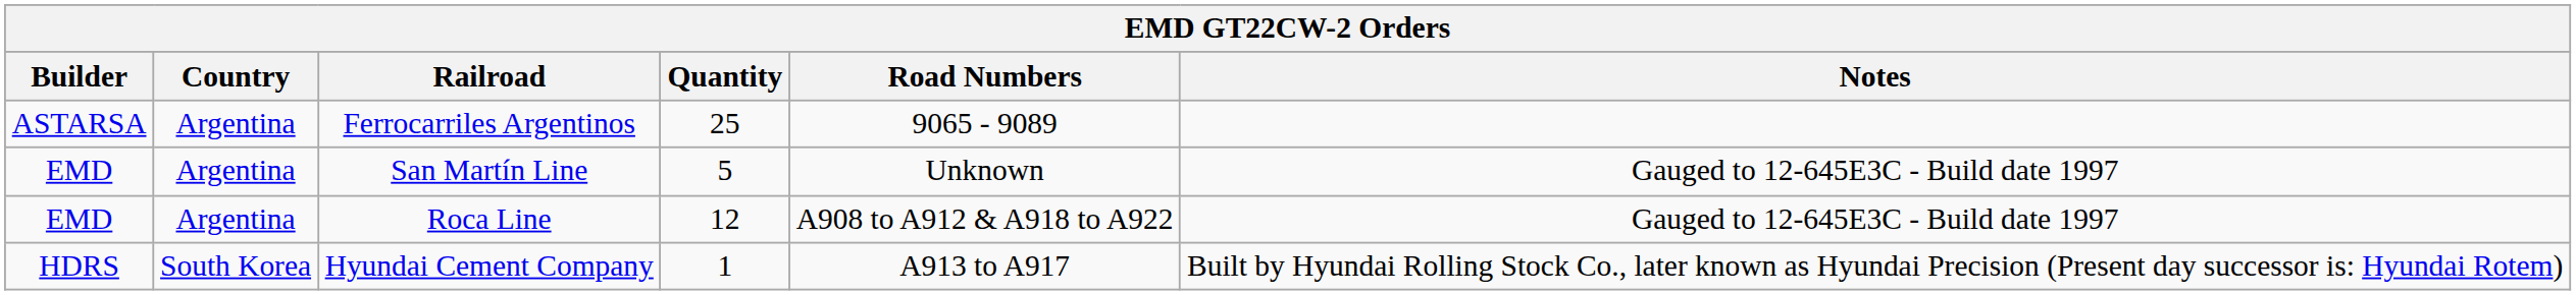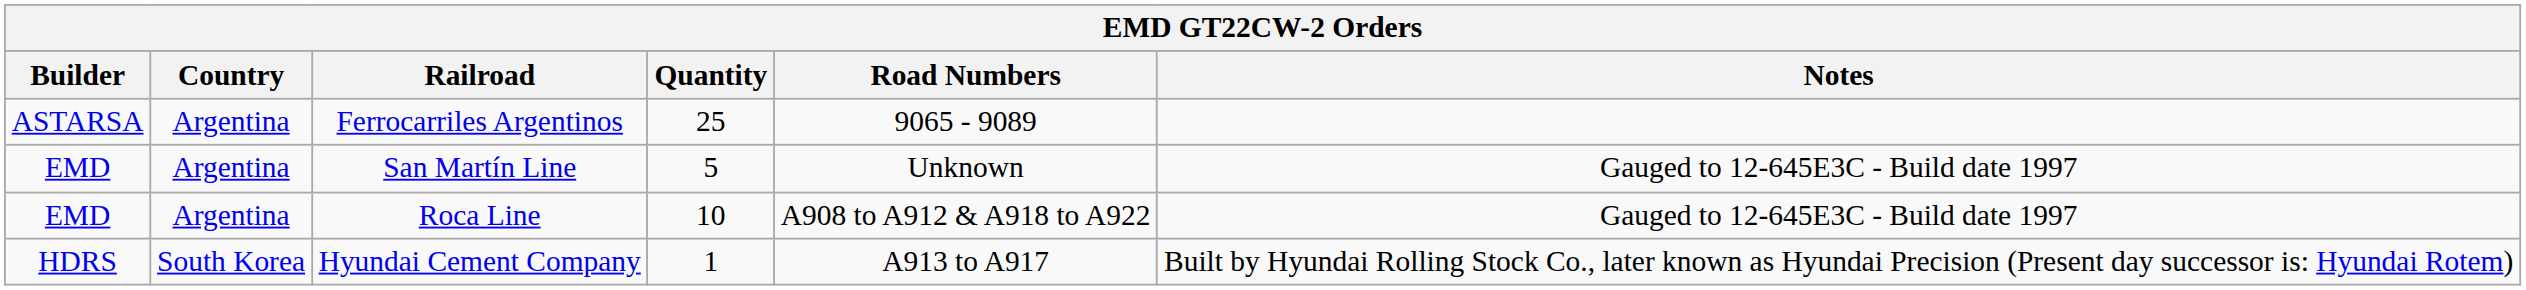Roca Line | Quantity: 12 -> 10
